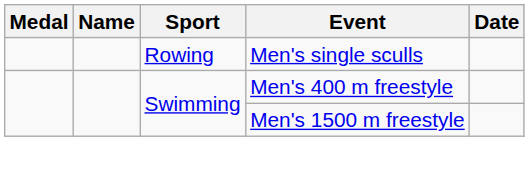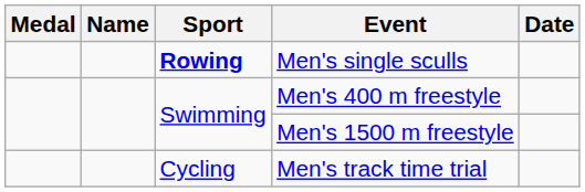Men's single sculls | Sport: normal -> bold
+ row: Cycling | Men's track time trial
